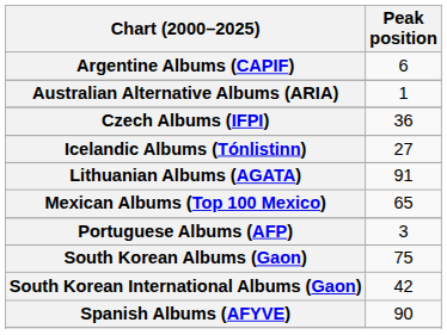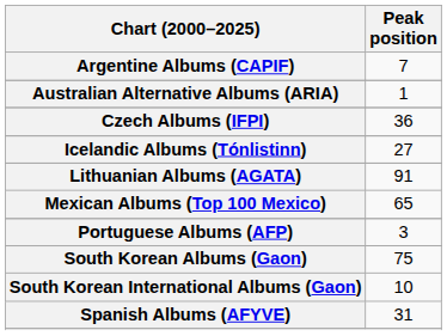Argentine Albums (CAPIF) | Peak position: 6 -> 7
South Korean International Albums (Gaon) | Peak position: 42 -> 10
Spanish Albums (AFYVE) | Peak position: 90 -> 31
